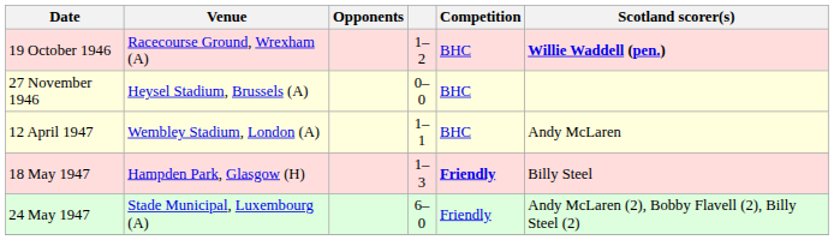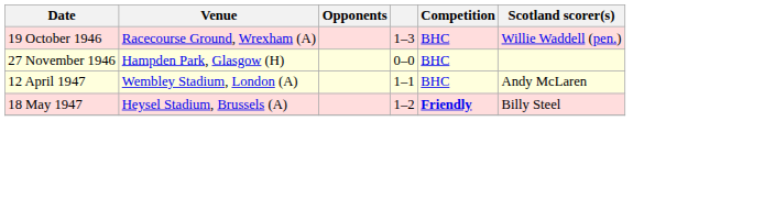19 October 1946 | column 4: 1–2 -> 1–3
19 October 1946 | Scotland scorer(s): bold -> normal
27 November 1946 | Venue: Heysel Stadium, Brussels (A) -> Hampden Park, Glasgow (H)
18 May 1947 | Venue: Hampden Park, Glasgow (H) -> Heysel Stadium, Brussels (A)
18 May 1947 | column 4: 1–3 -> 1–2
- row: 24 May 1947 | Stade Municipal, Luxembourg (A) | 6–0 | Friendly | Andy McLaren (2), Bobby Flavell (2), Billy Steel (2)
